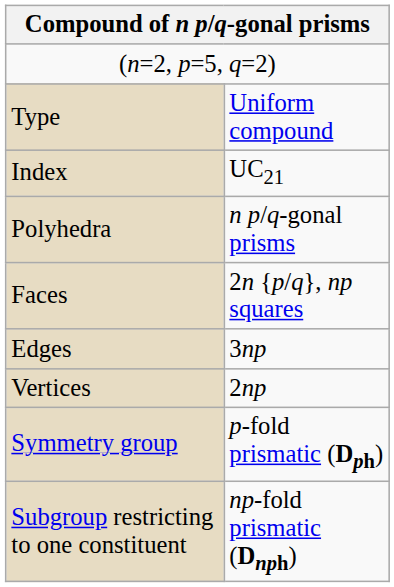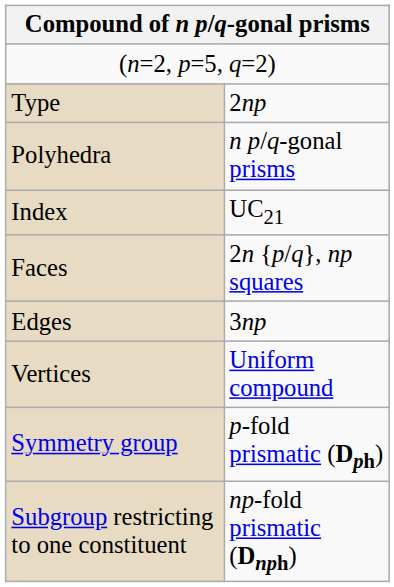Type | column 2: Uniform compound -> 2np
rows swapped: Index <-> Polyhedra
Vertices | column 2: 2np -> Uniform compound
